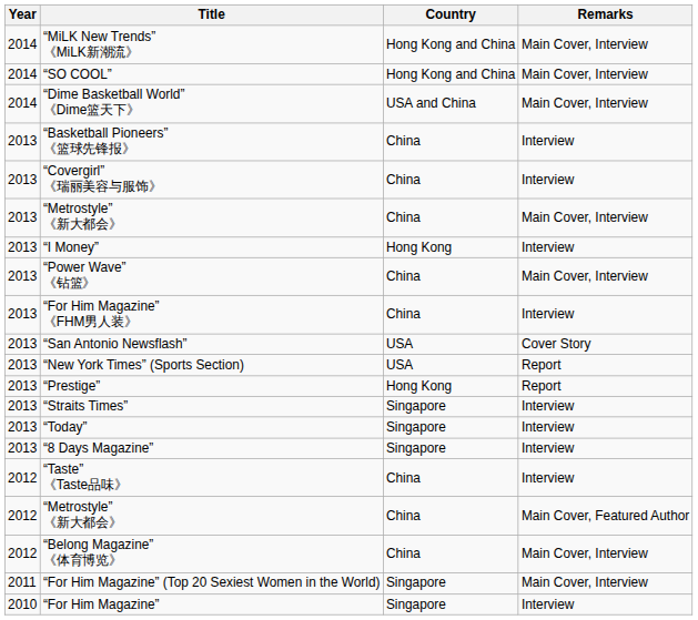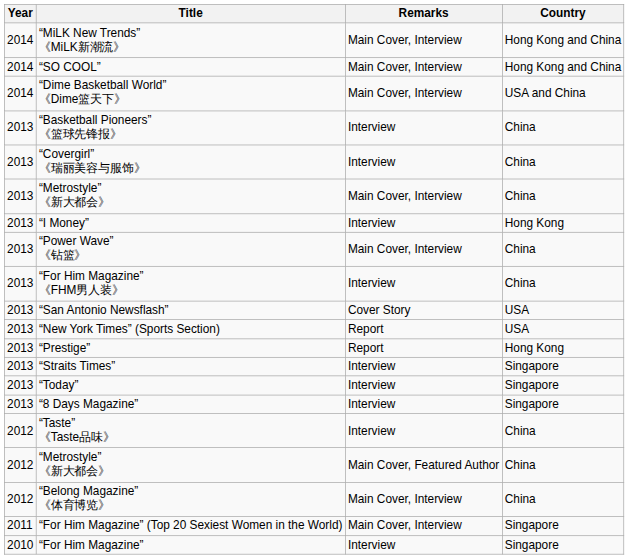columns swapped: Country <-> Remarks
